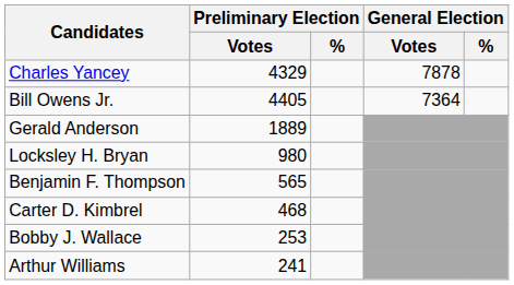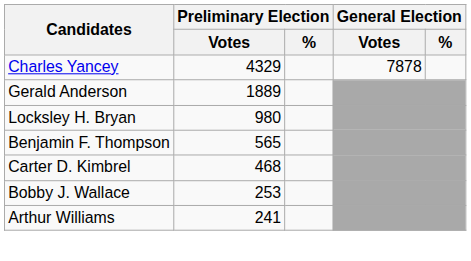- row: Bill Owens Jr. | 4405 | 7364
